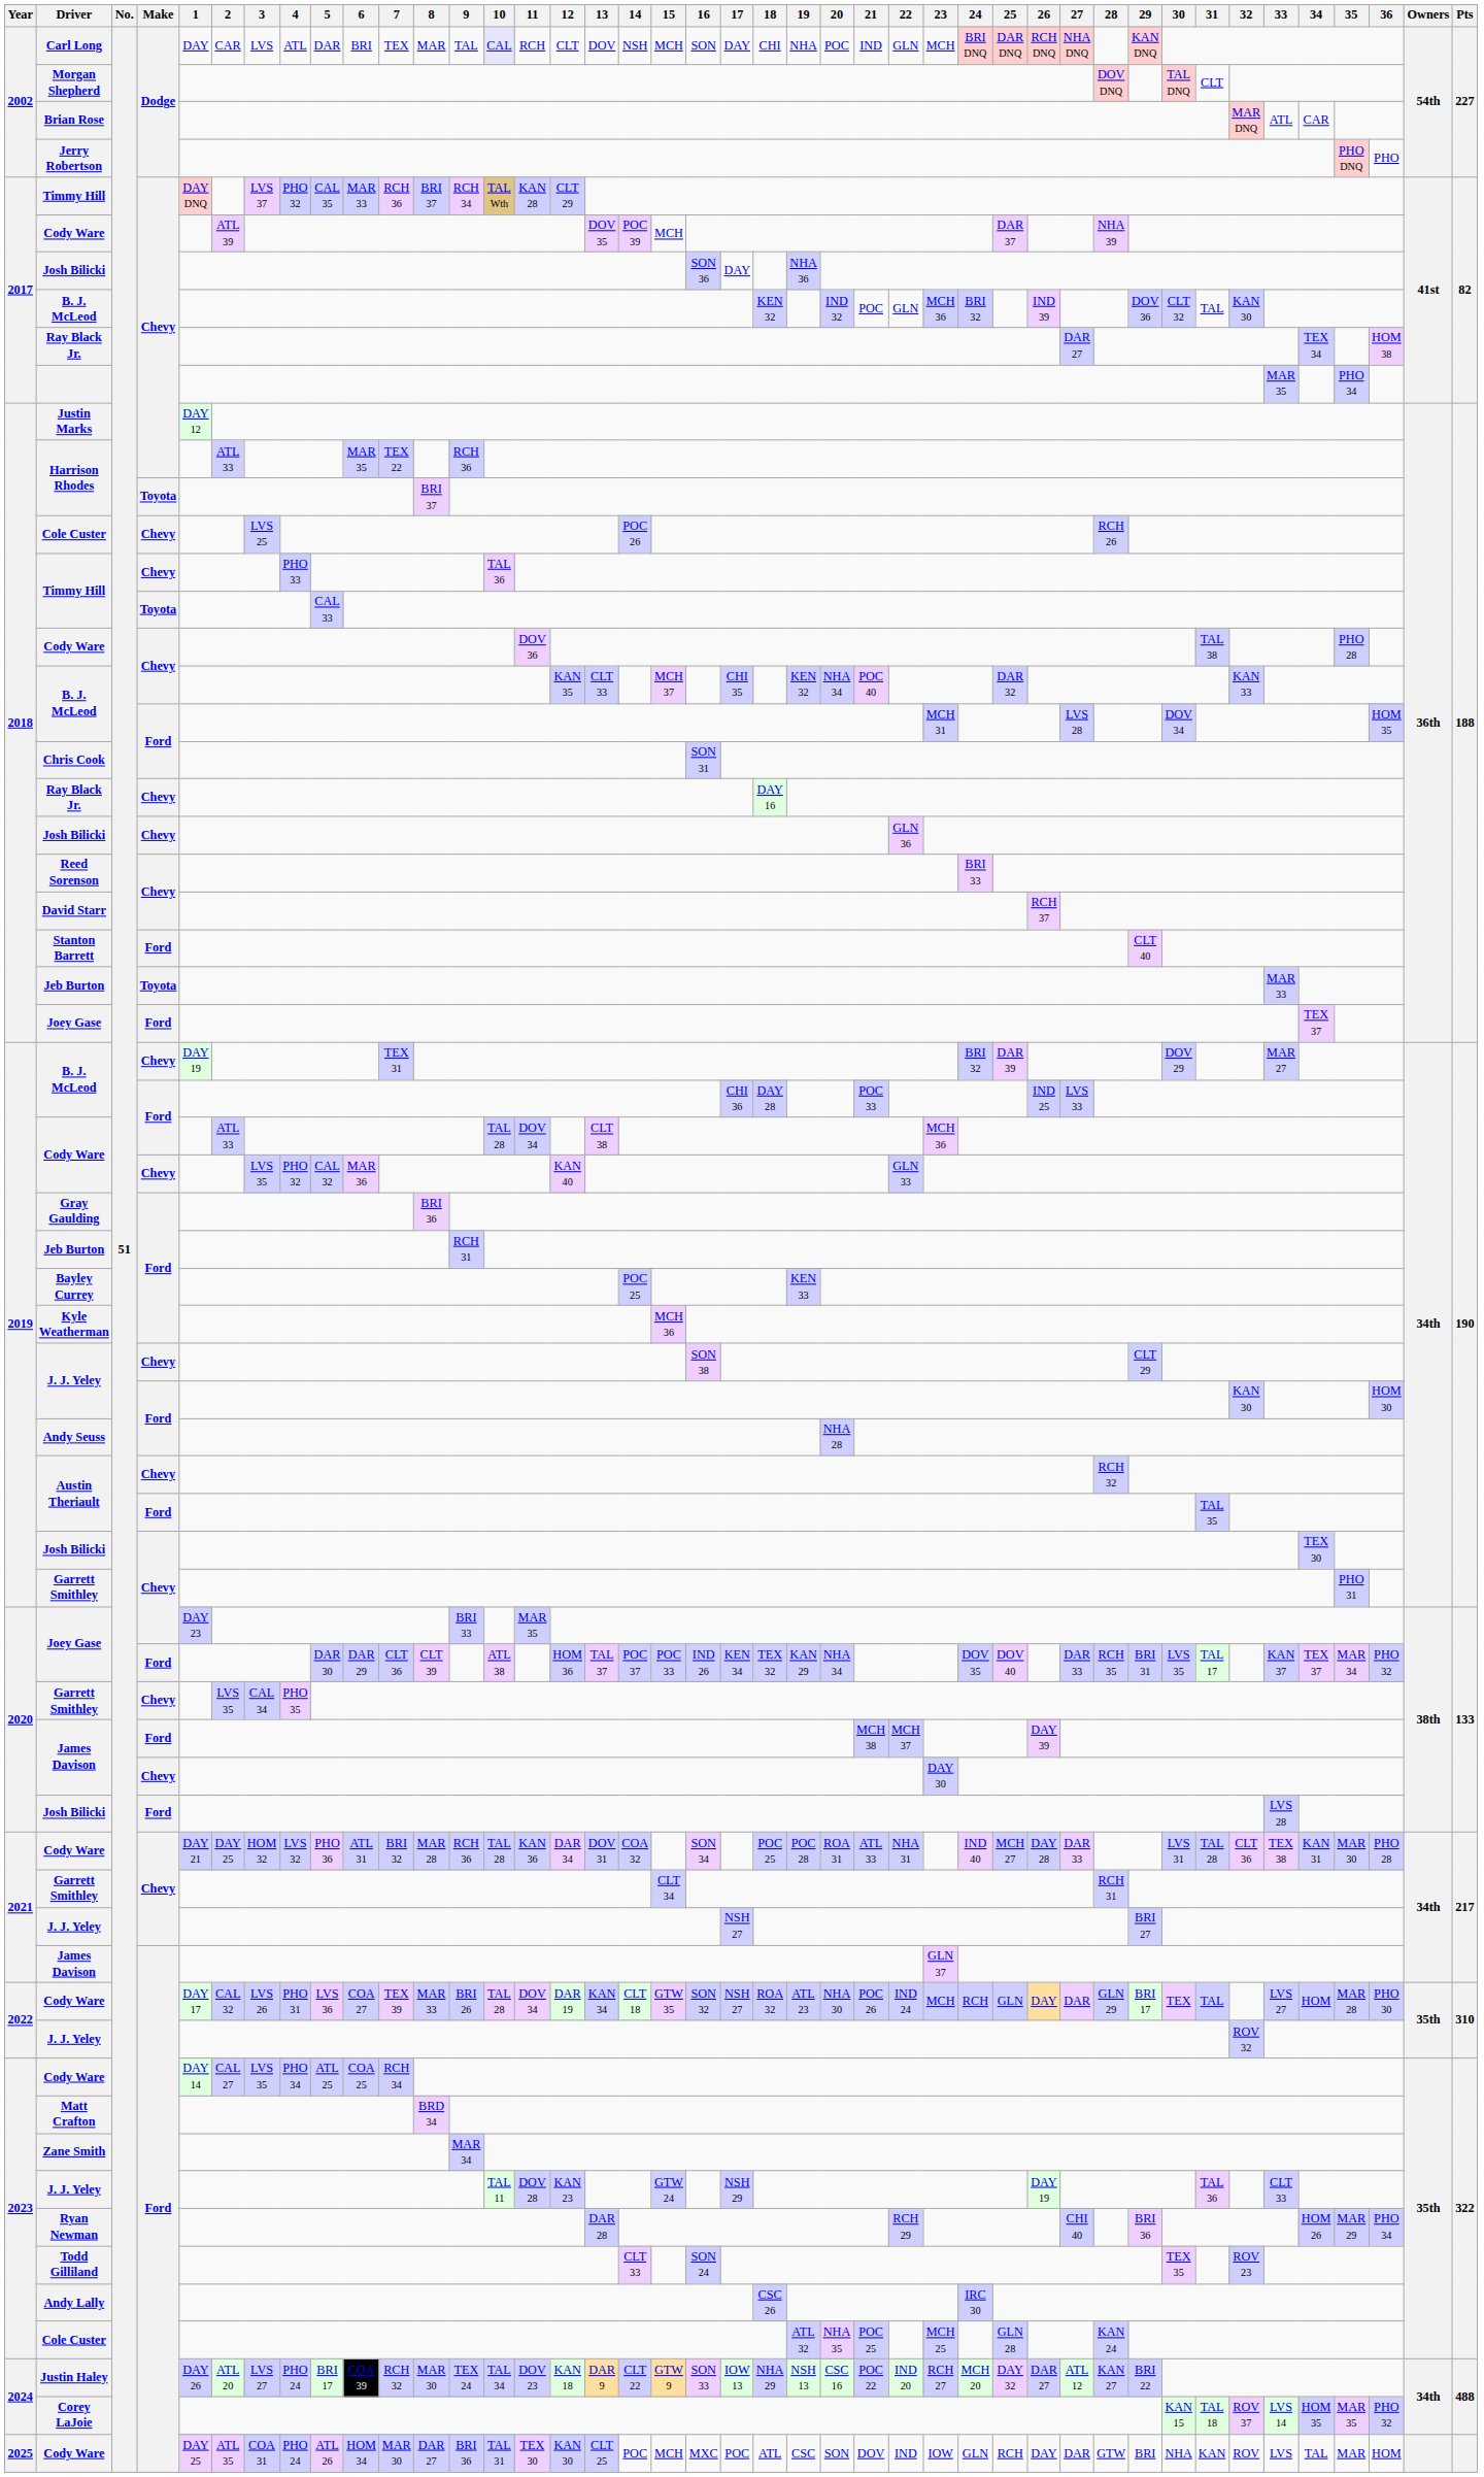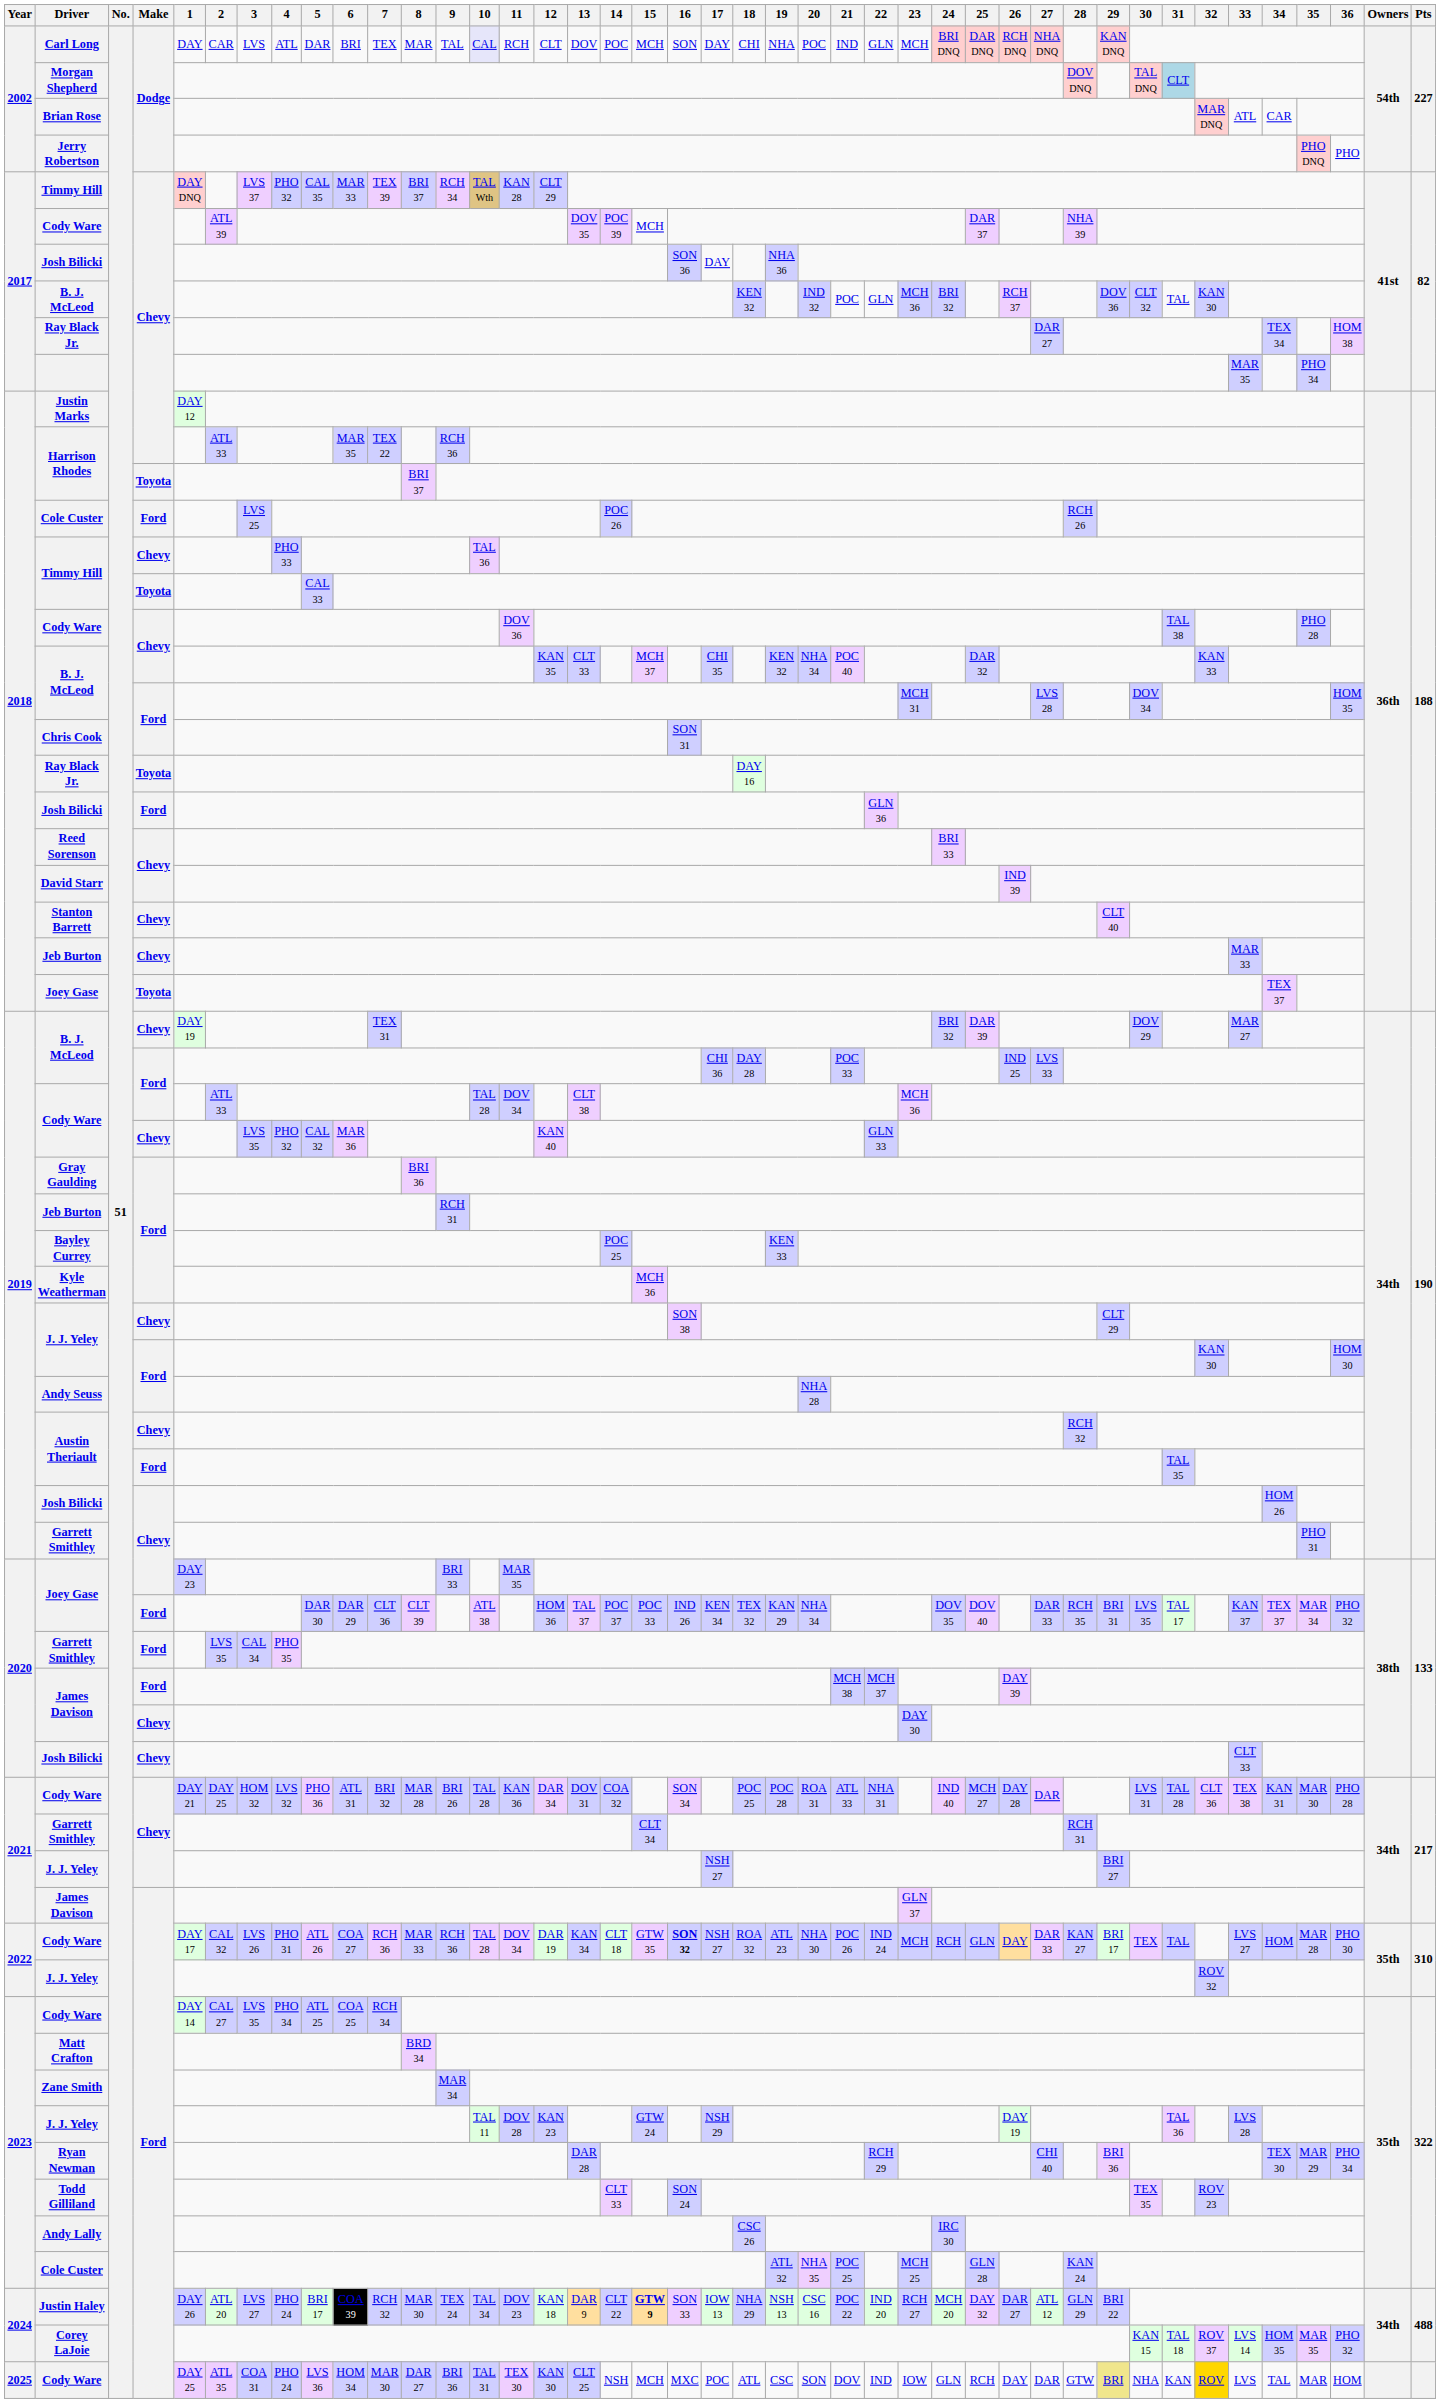Carl Long | 14: NSH -> POC
Morgan Shepherd | 31: no background -> lightblue background
2017 / Timmy Hill | 7: RCH 36 -> TEX 39
2017 / B. J. McLeod | 26: IND 39 -> RCH 37
2018 / Cole Custer | Make: Chevy -> Ford
2018 / Ray Black Jr. | Make: Chevy -> Toyota
2018 / Josh Bilicki | Make: Chevy -> Ford
David Starr | 26: RCH 37 -> IND 39
Stanton Barrett | Make: Ford -> Chevy
2018 / Jeb Burton | Make: Toyota -> Chevy
2018 / Joey Gase | Make: Ford -> Toyota
2019 / Josh Bilicki | 34: TEX 30 -> HOM 26
2020 / Garrett Smithley | Make: Chevy -> Ford
2020 / Josh Bilicki | Make: Ford -> Chevy
2020 / Josh Bilicki | 33: LVS 28 -> CLT 33
2021 / Cody Ware | 9: RCH 36 -> BRI 26
2021 / Cody Ware | 27: DAR 33 -> DAR
2022 / Cody Ware | 5: LVS 36 -> ATL 26
2022 / Cody Ware | 7: TEX 39 -> RCH 36
2022 / Cody Ware | 9: BRI 26 -> RCH 36
2022 / Cody Ware | 16: normal -> bold
2022 / Cody Ware | 27: DAR -> DAR 33
2022 / Cody Ware | 28: GLN 29 -> KAN 27
2023 / J. J. Yeley | 33: CLT 33 -> LVS 28
Ryan Newman | 34: HOM 26 -> TEX 30
Justin Haley | 15: normal -> bold
Justin Haley | 28: KAN 27 -> GLN 29
2025 / Cody Ware | 5: ATL 26 -> LVS 36
2025 / Cody Ware | 14: POC -> NSH
2025 / Cody Ware | 29: no background -> khaki background
2025 / Cody Ware | 32: no background -> gold background
